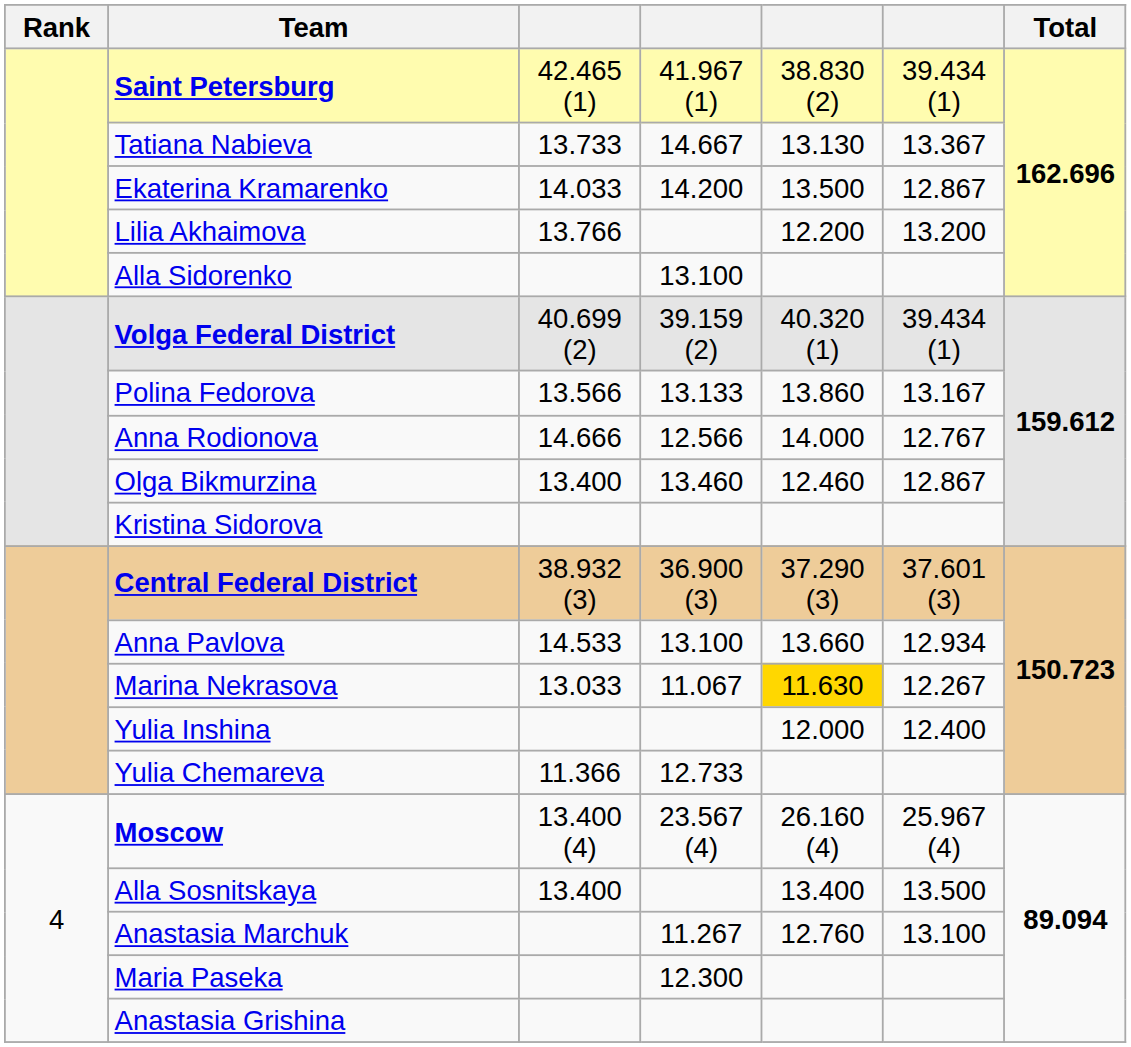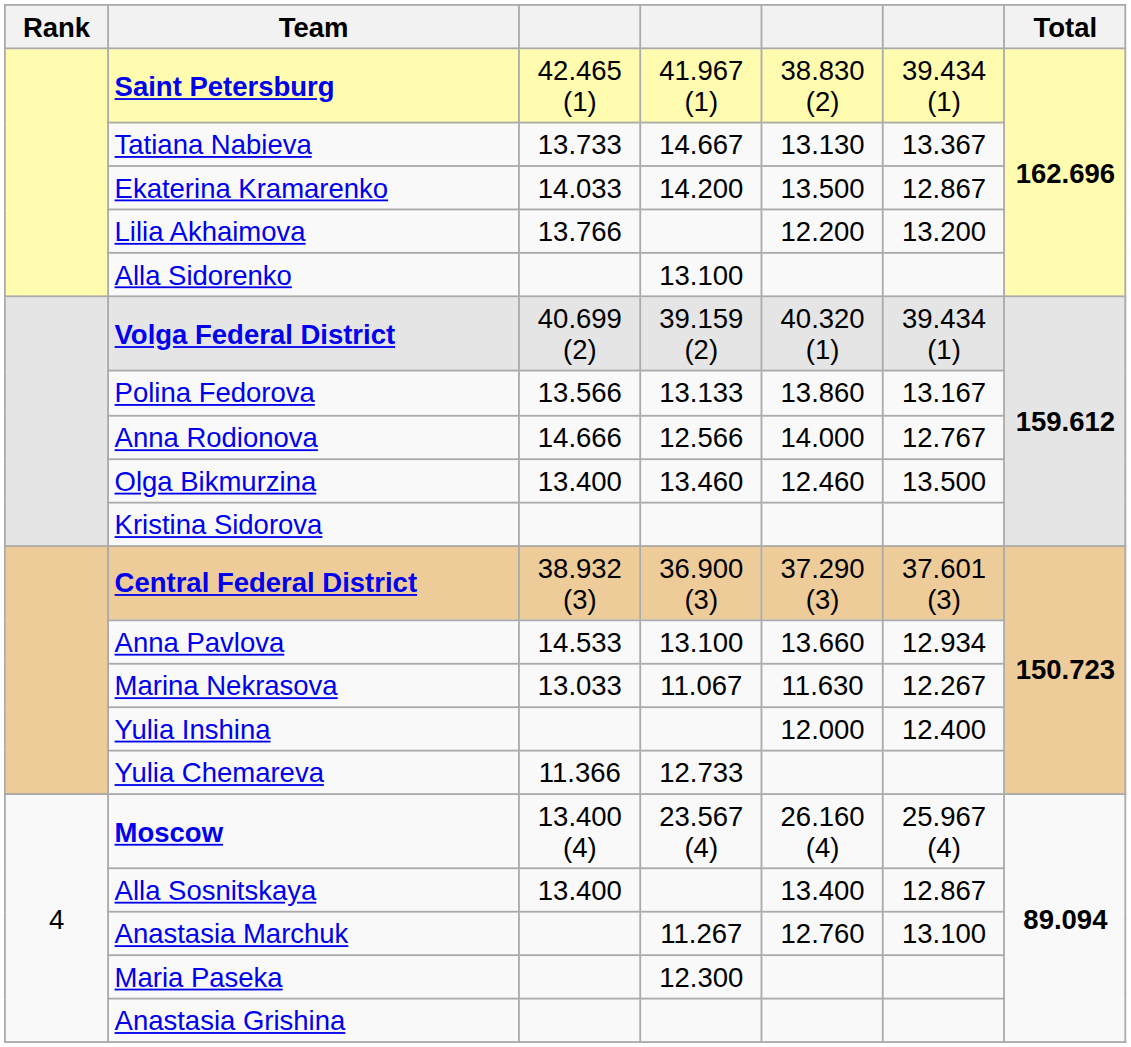Olga Bikmurzina | column 6: 12.867 -> 13.500
Marina Nekrasova | column 5: gold background -> no background
Alla Sosnitskaya | column 6: 13.500 -> 12.867
